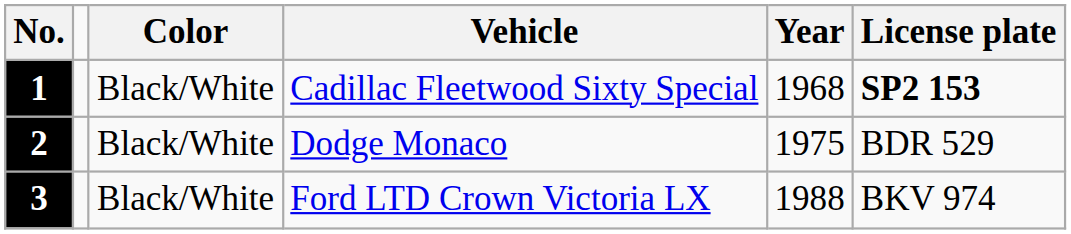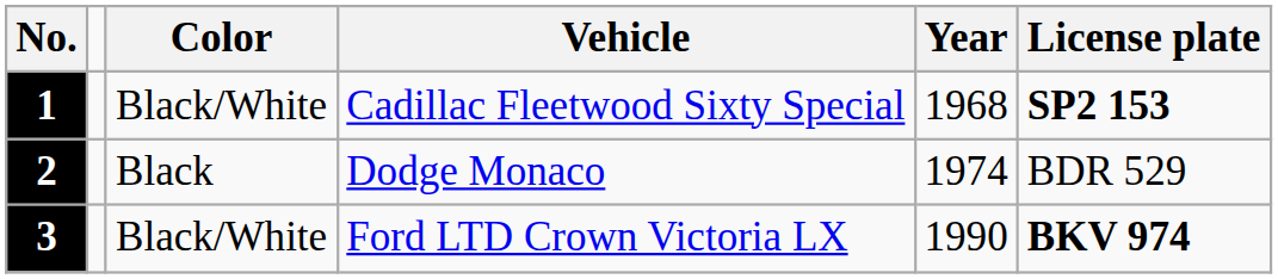2 | Color: Black/White -> Black
2 | Year: 1975 -> 1974
3 | Year: 1988 -> 1990
3 | License plate: normal -> bold
